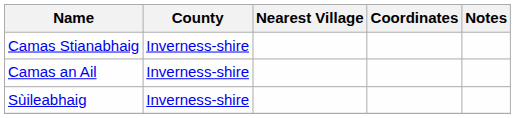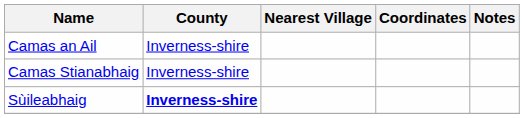rows swapped: Camas an Ail <-> Camas Stianabhaig
Sùileabhaig | County: normal -> bold
